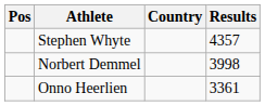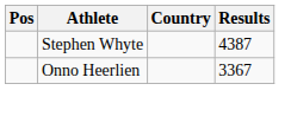Stephen Whyte | Results: 4357 -> 4387
- row: Norbert Demmel | 3998
Onno Heerlien | Results: 3361 -> 3367
